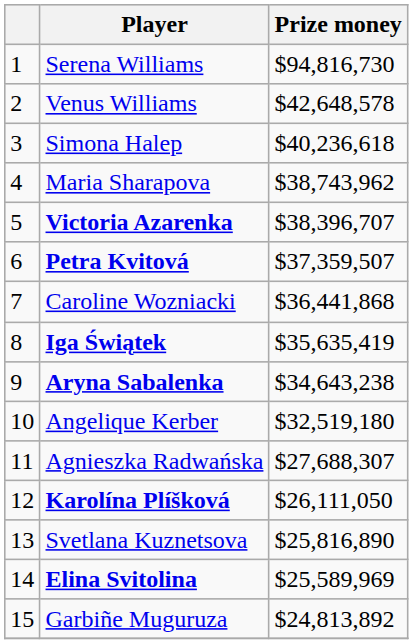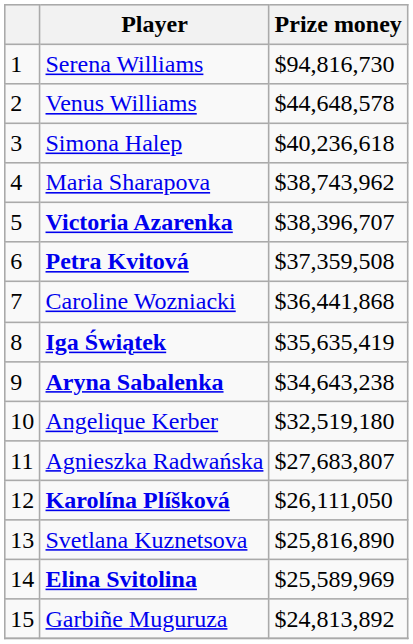Venus Williams | Prize money: $42,648,578 -> $44,648,578
Petra Kvitová | Prize money: $37,359,507 -> $37,359,508
Agnieszka Radwańska | Prize money: $27,688,307 -> $27,683,807
